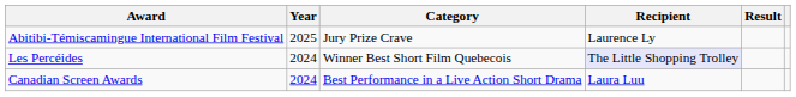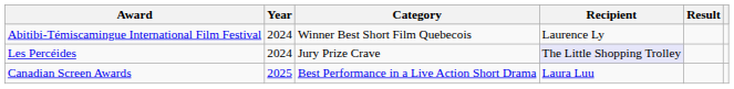Abitibi-Témiscamingue International Film Festival | Year: 2025 -> 2024
Abitibi-Témiscamingue International Film Festival | Category: Jury Prize Crave -> Winner Best Short Film Quebecois
Les Percéides | Category: Winner Best Short Film Quebecois -> Jury Prize Crave
Canadian Screen Awards | Year: 2024 -> 2025
